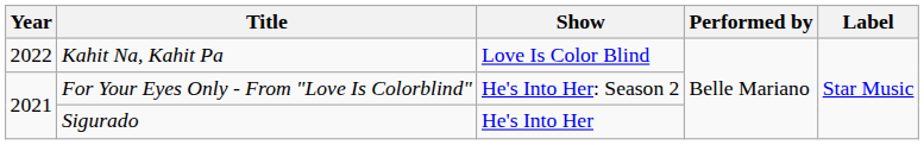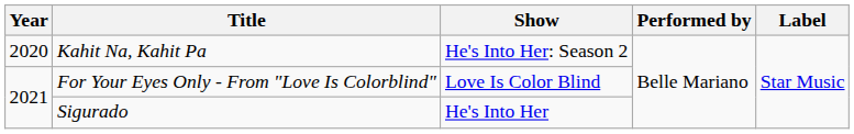Kahit Na, Kahit Pa | Year: 2022 -> 2020
Kahit Na, Kahit Pa | Show: Love Is Color Blind -> He's Into Her: Season 2
For Your Eyes Only - From "Love Is Colorblind" | Show: He's Into Her: Season 2 -> Love Is Color Blind
